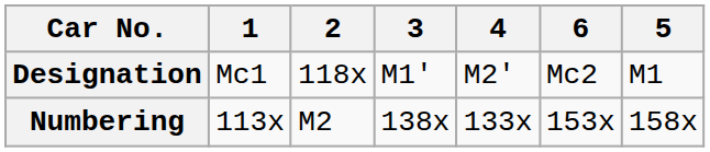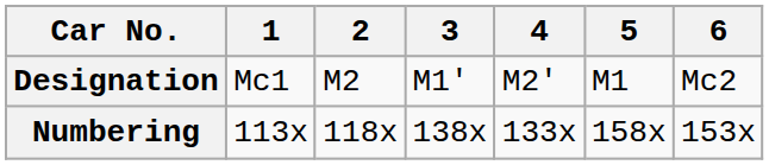columns swapped: 5 <-> 6
Designation | 2: 118x -> M2
Numbering | 2: M2 -> 118x
